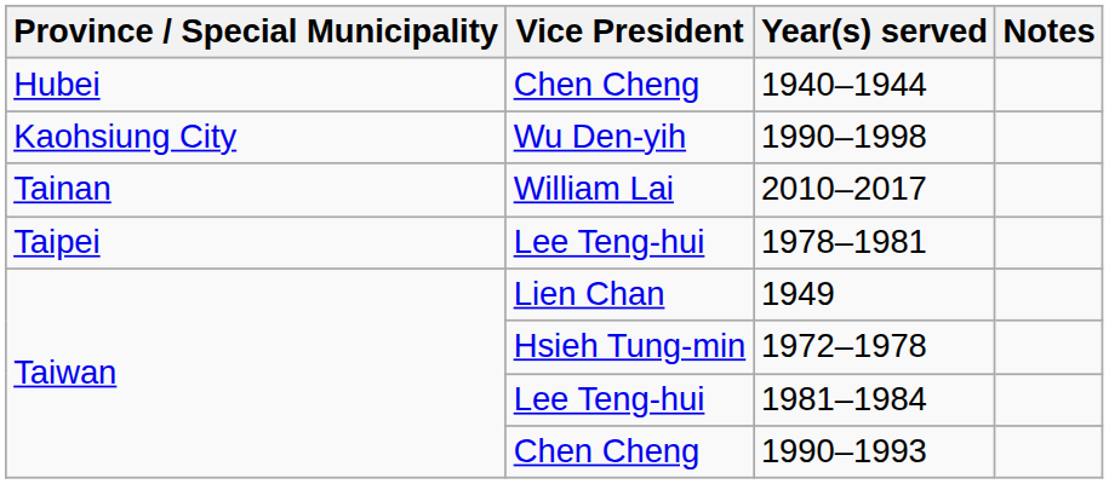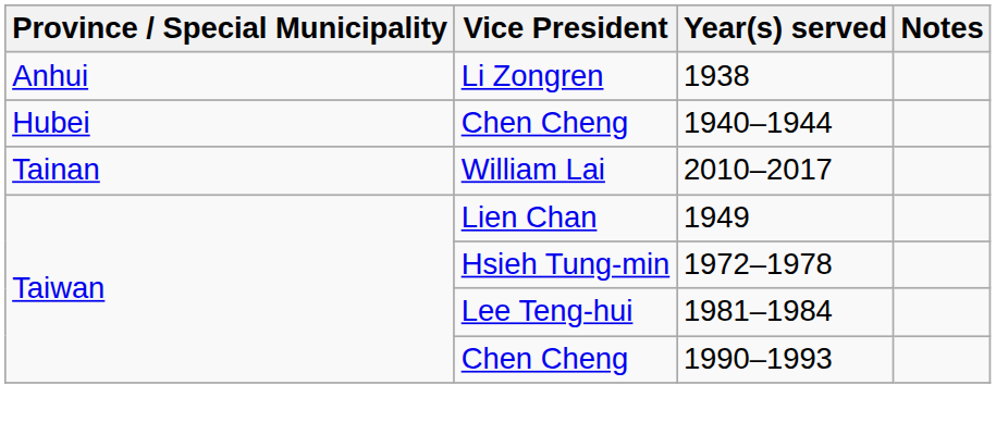+ row: Anhui | Li Zongren | 1938
- row: Kaohsiung City | Wu Den-yih | 1990–1998
- row: Taipei | Lee Teng-hui | 1978–1981
